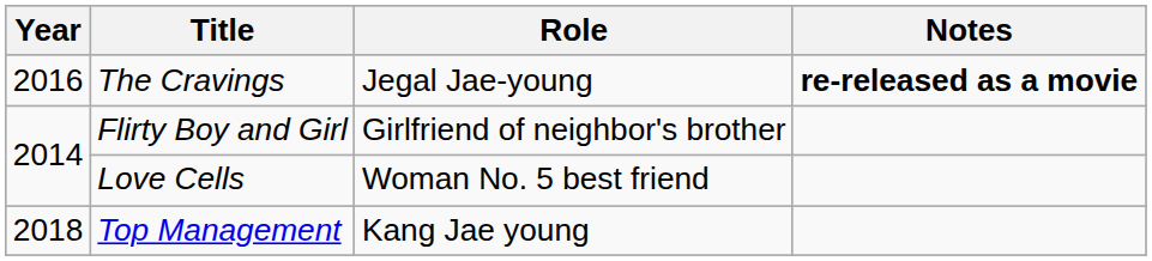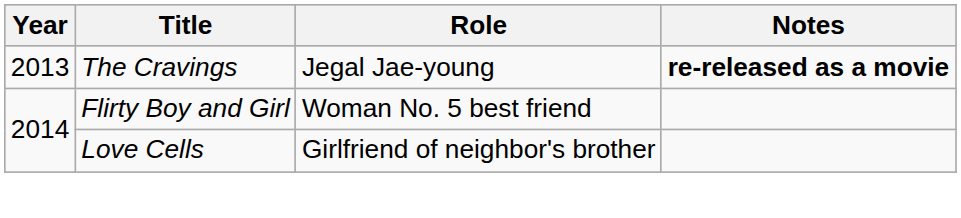The Cravings | Year: 2016 -> 2013
Flirty Boy and Girl | Role: Girlfriend of neighbor's brother -> Woman No. 5 best friend
Love Cells | Role: Woman No. 5 best friend -> Girlfriend of neighbor's brother
- row: 2018 | Top Management | Kang Jae young
